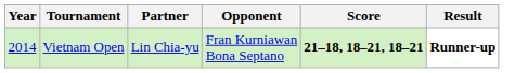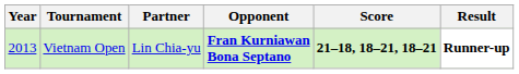Vietnam Open | Year: 2014 -> 2013
Vietnam Open | Opponent: normal -> bold
